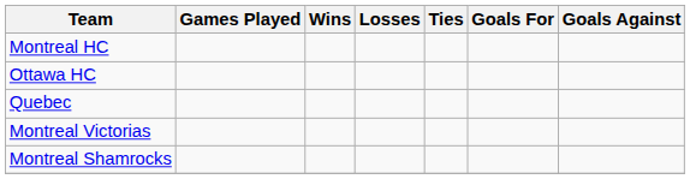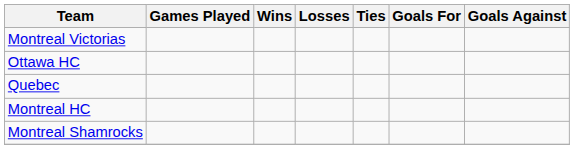rows swapped: Montreal Victorias <-> Montreal HC
